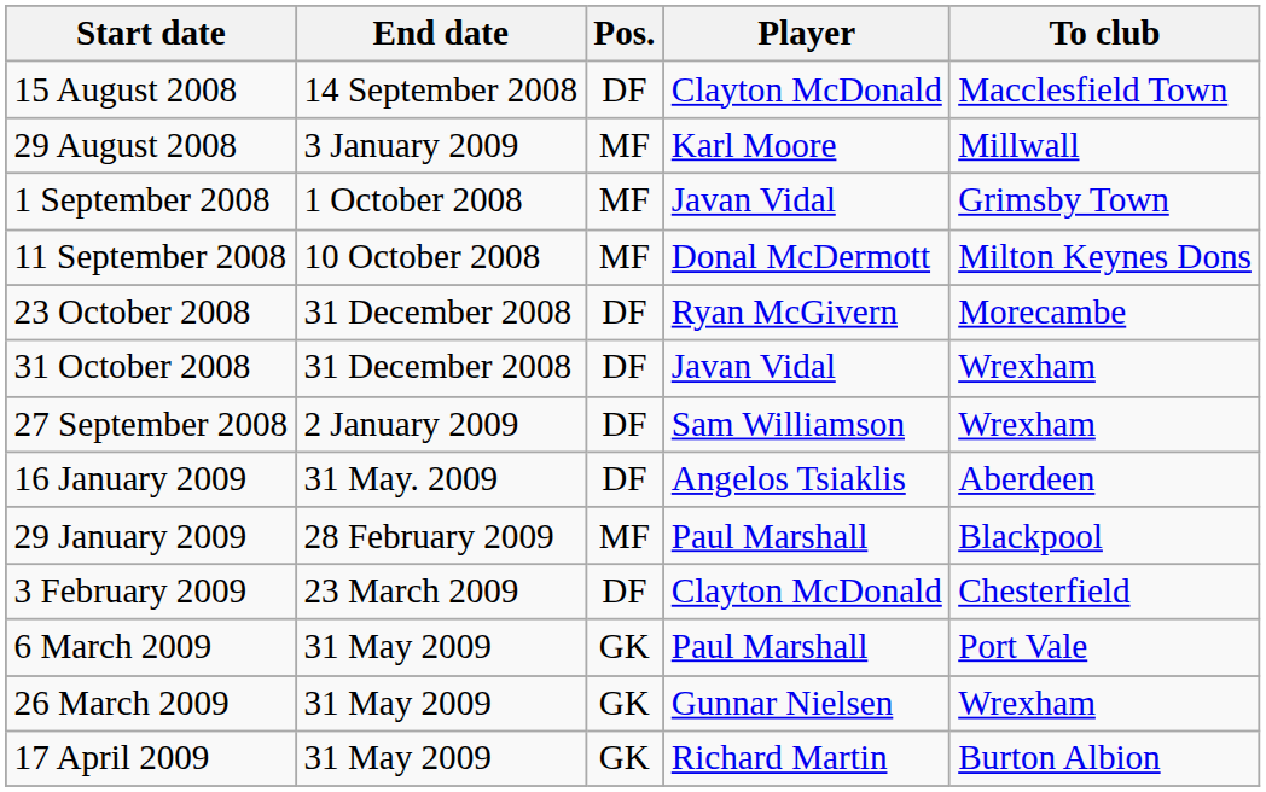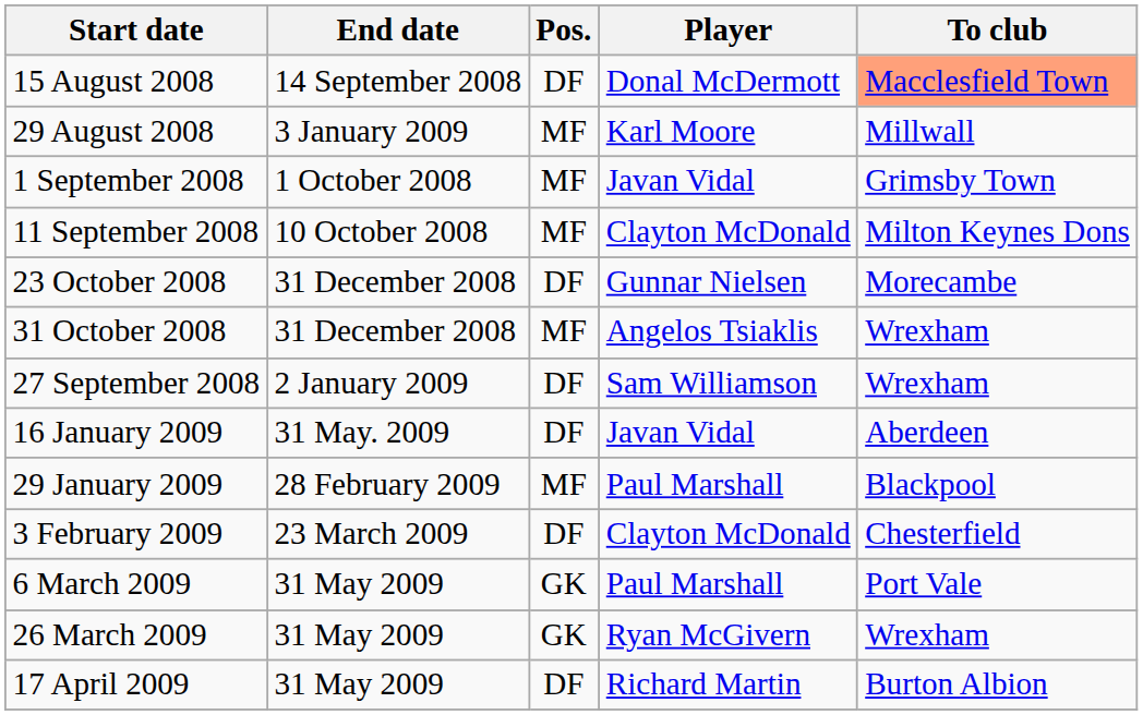15 August 2008 | Player: Clayton McDonald -> Donal McDermott
15 August 2008 | To club: no background -> lightsalmon background
11 September 2008 | Player: Donal McDermott -> Clayton McDonald
23 October 2008 | Player: Ryan McGivern -> Gunnar Nielsen
31 October 2008 | Pos.: DF -> MF
31 October 2008 | Player: Javan Vidal -> Angelos Tsiaklis
16 January 2009 | Player: Angelos Tsiaklis -> Javan Vidal
26 March 2009 | Player: Gunnar Nielsen -> Ryan McGivern
17 April 2009 | Pos.: GK -> DF
